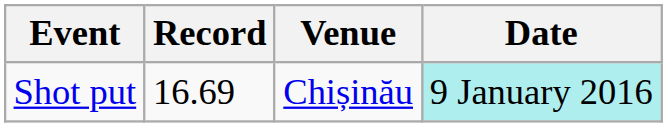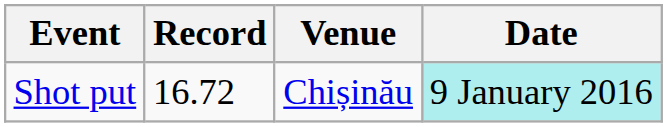Shot put | Record: 16.69 -> 16.72
